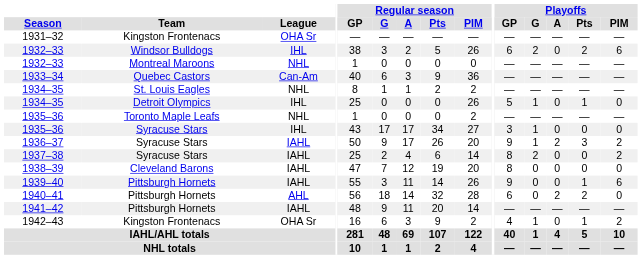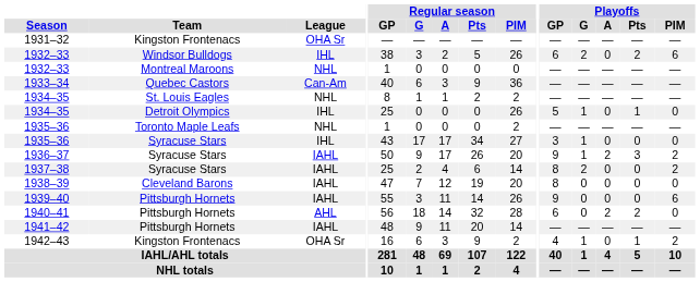1939–40 | Playoffs / Pts: 1 -> 0
